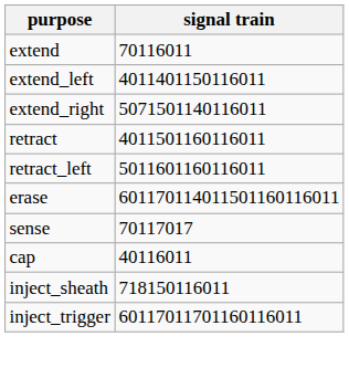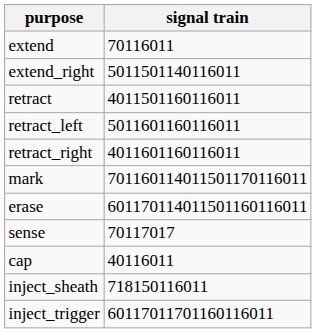- row: extend_left | 4011401150116011
extend_right | signal train: 5071501140116011 -> 5011501140116011
+ row: retract_right | 4011601160116011
+ row: mark | 701160114011501170116011
